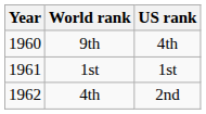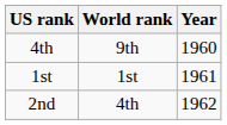columns swapped: Year <-> US rank
